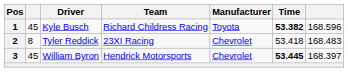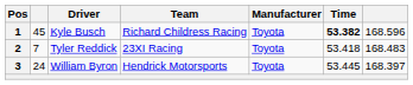2 | column 2: 8 -> 7
2 | Manufacturer: Chevrolet -> Toyota
3 | column 2: 45 -> 24
3 | Manufacturer: Chevrolet -> Toyota
3 | Time: bold -> normal
